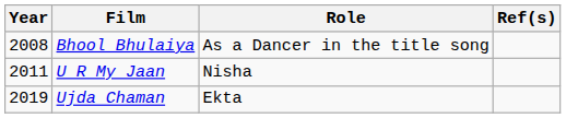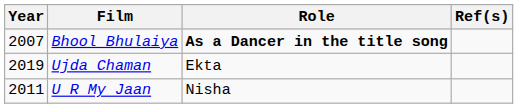Bhool Bhulaiya | Year: 2008 -> 2007
Bhool Bhulaiya | Role: normal -> bold
rows swapped: U R My Jaan <-> Ujda Chaman
